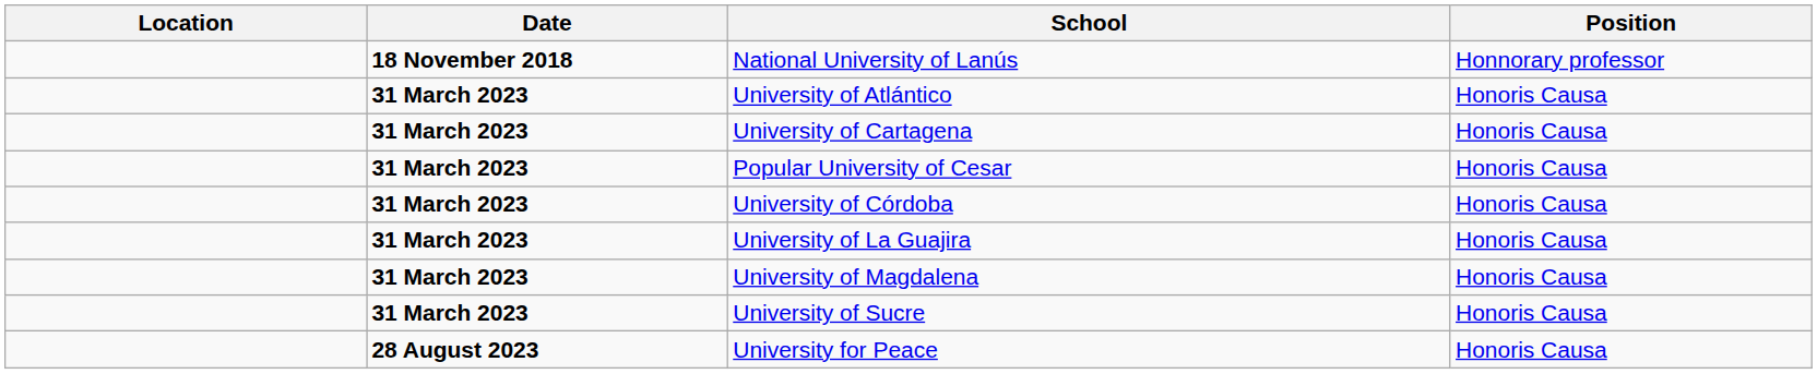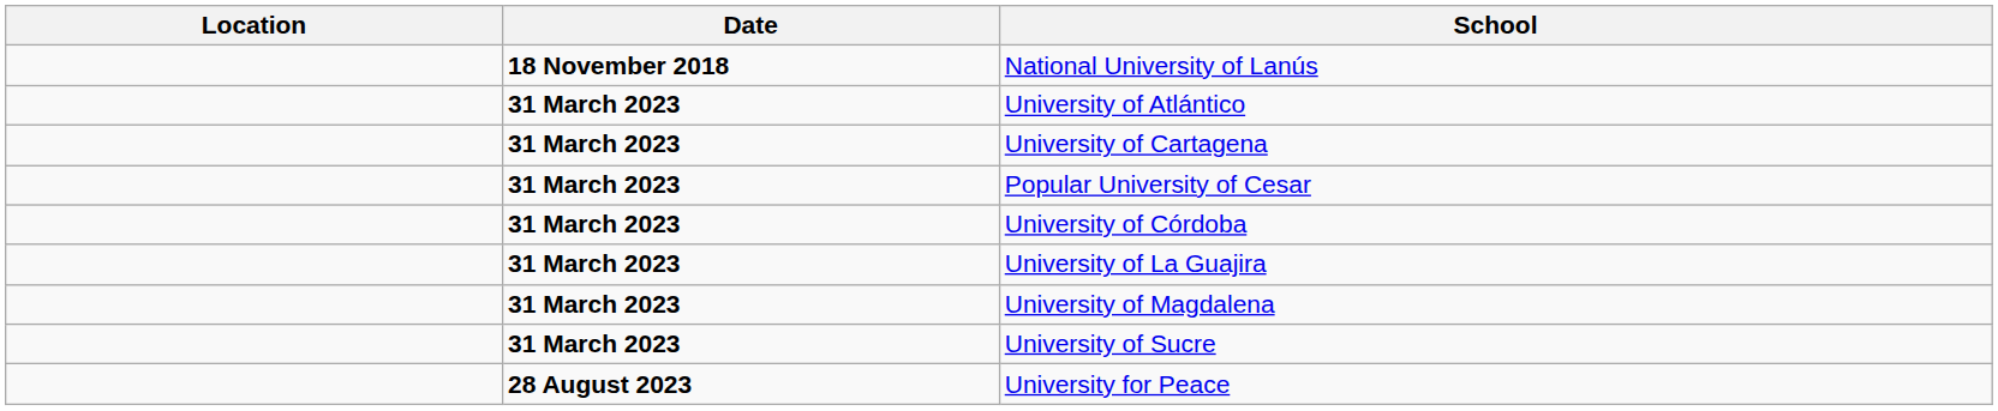- column: Position | Honnorary professor | Honoris Causa | Honoris Causa | Honoris Causa | Honoris Causa | Honoris Causa | Honoris Causa | Honoris Causa | Honoris Causa
